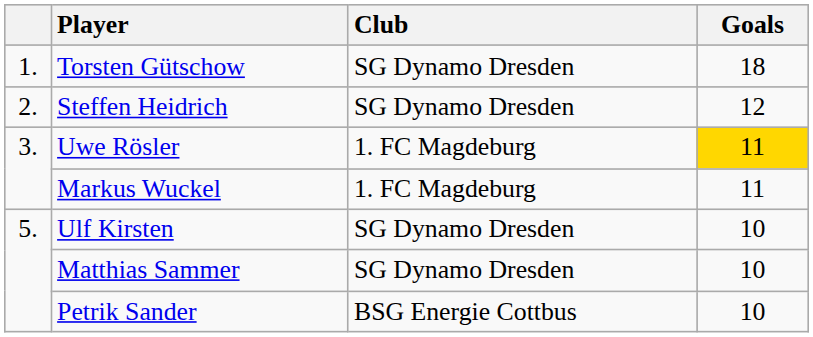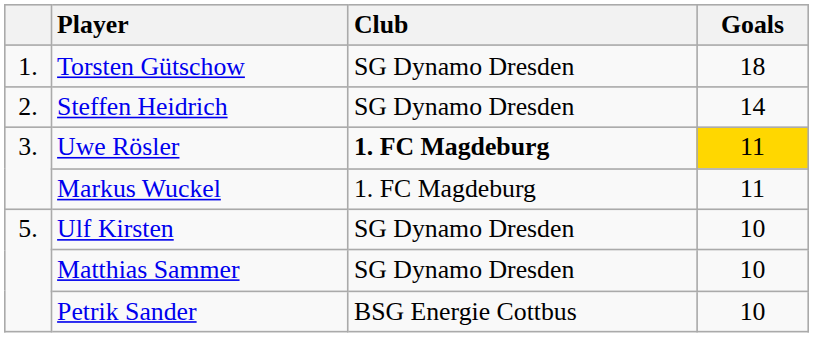Steffen Heidrich | Goals: 12 -> 14
Uwe Rösler | Club: normal -> bold
